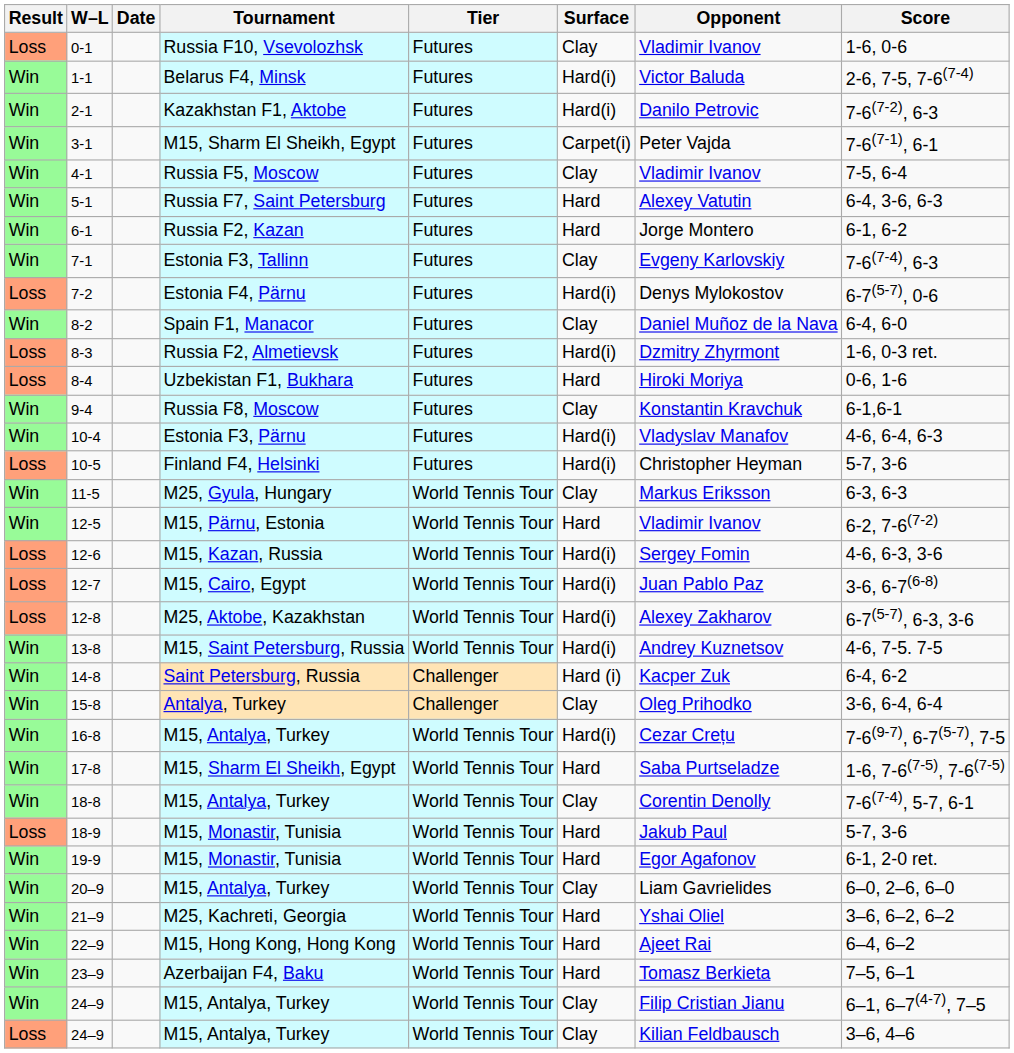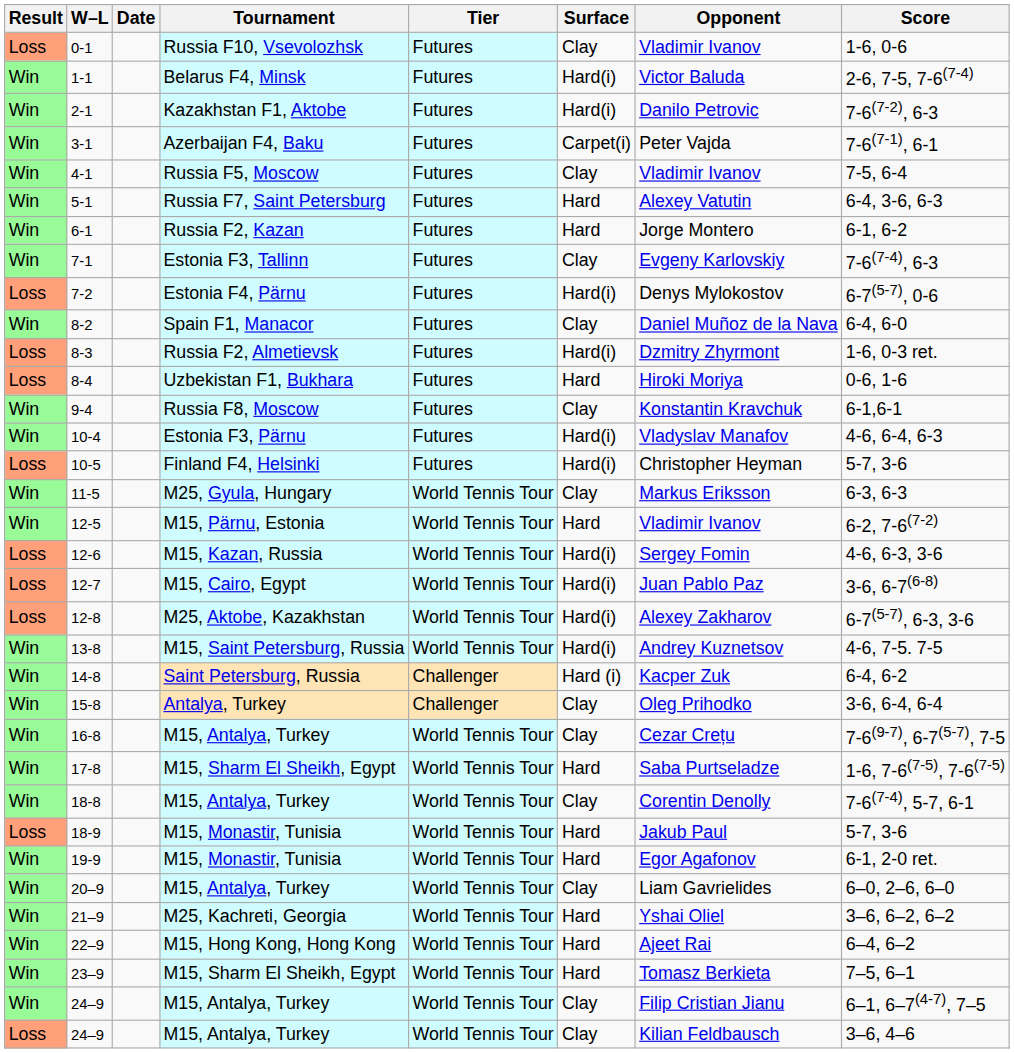3-1 | Tournament: M15, Sharm El Sheikh, Egypt -> Azerbaijan F4, Baku
16-8 | Surface: Hard(i) -> Clay
23–9 | Tournament: Azerbaijan F4, Baku -> M15, Sharm El Sheikh, Egypt
